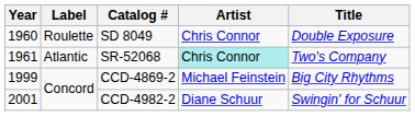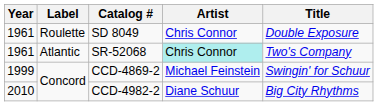SD 8049 | Year: 1960 -> 1961
CCD-4869-2 | Title: Big City Rhythms -> Swingin' for Schuur
CCD-4982-2 | Year: 2001 -> 2010
CCD-4982-2 | Title: Swingin' for Schuur -> Big City Rhythms
